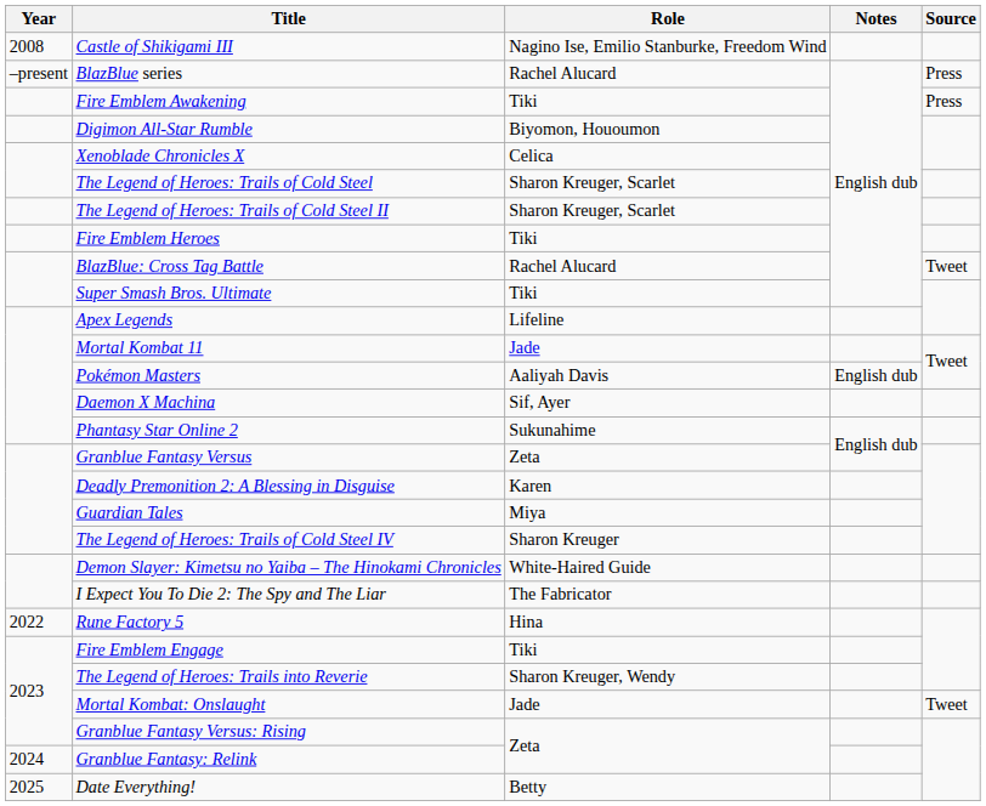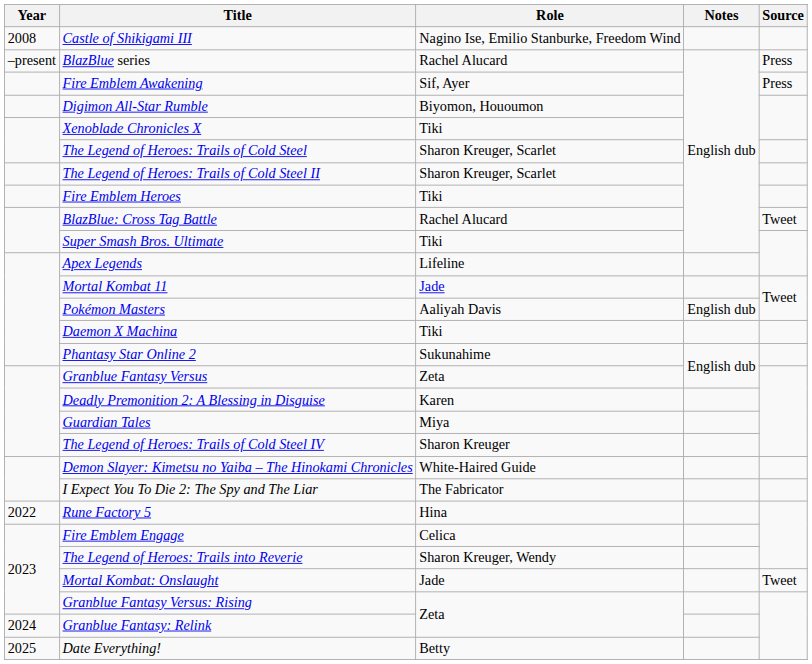Fire Emblem Awakening | Role: Tiki -> Sif, Ayer
Xenoblade Chronicles X | Role: Celica -> Tiki
Daemon X Machina | Role: Sif, Ayer -> Tiki
Fire Emblem Engage | Role: Tiki -> Celica
